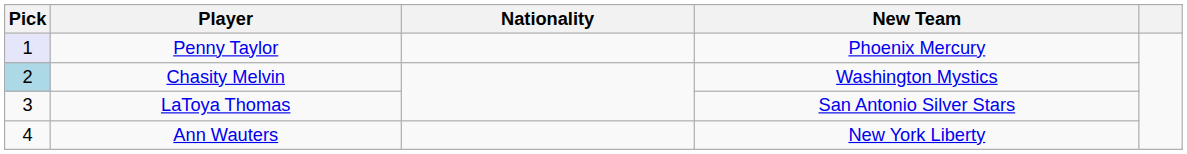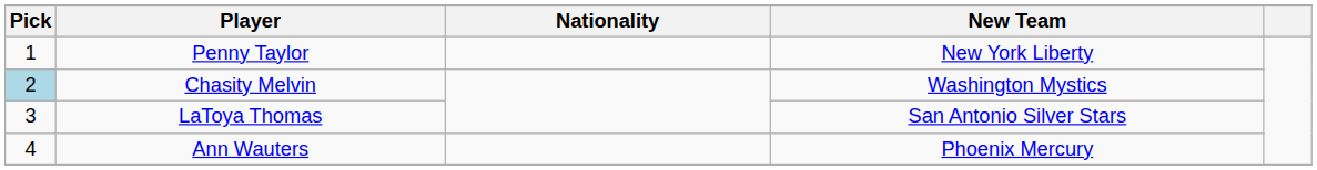Penny Taylor | Pick: lavender background -> no background
Penny Taylor | New Team: Phoenix Mercury -> New York Liberty
Ann Wauters | New Team: New York Liberty -> Phoenix Mercury
